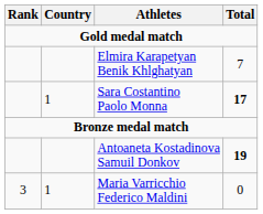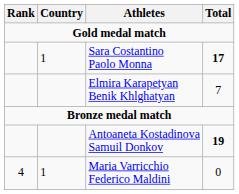rows swapped: Sara Costantino Paolo Monna <-> Elmira Karapetyan Benik Khlghatyan
Maria Varricchio Federico Maldini | Rank: 3 -> 4
